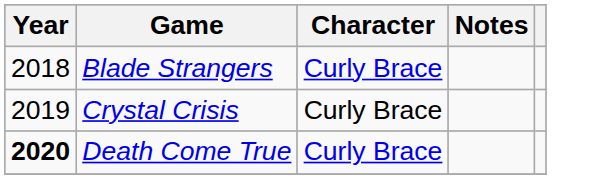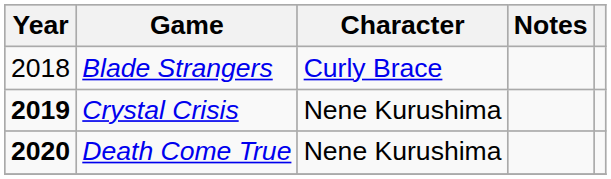Crystal Crisis | Year: normal -> bold
Crystal Crisis | Character: Curly Brace -> Nene Kurushima
Death Come True | Character: Curly Brace -> Nene Kurushima
